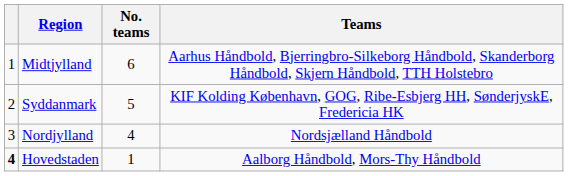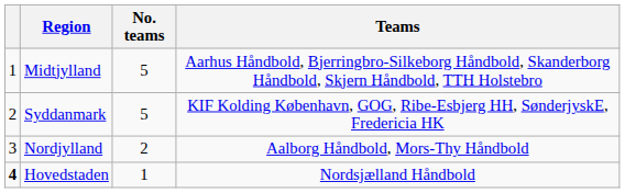Midtjylland | No. teams: 6 -> 5
Nordjylland | No. teams: 4 -> 2
Nordjylland | Teams: Nordsjælland Håndbold -> Aalborg Håndbold, Mors-Thy Håndbold
Hovedstaden | Teams: Aalborg Håndbold, Mors-Thy Håndbold -> Nordsjælland Håndbold
